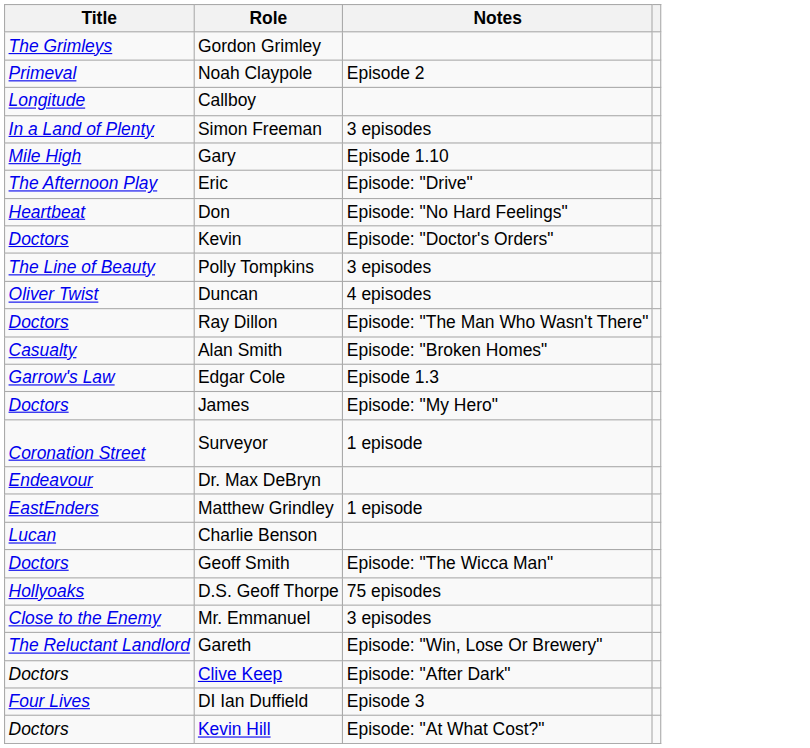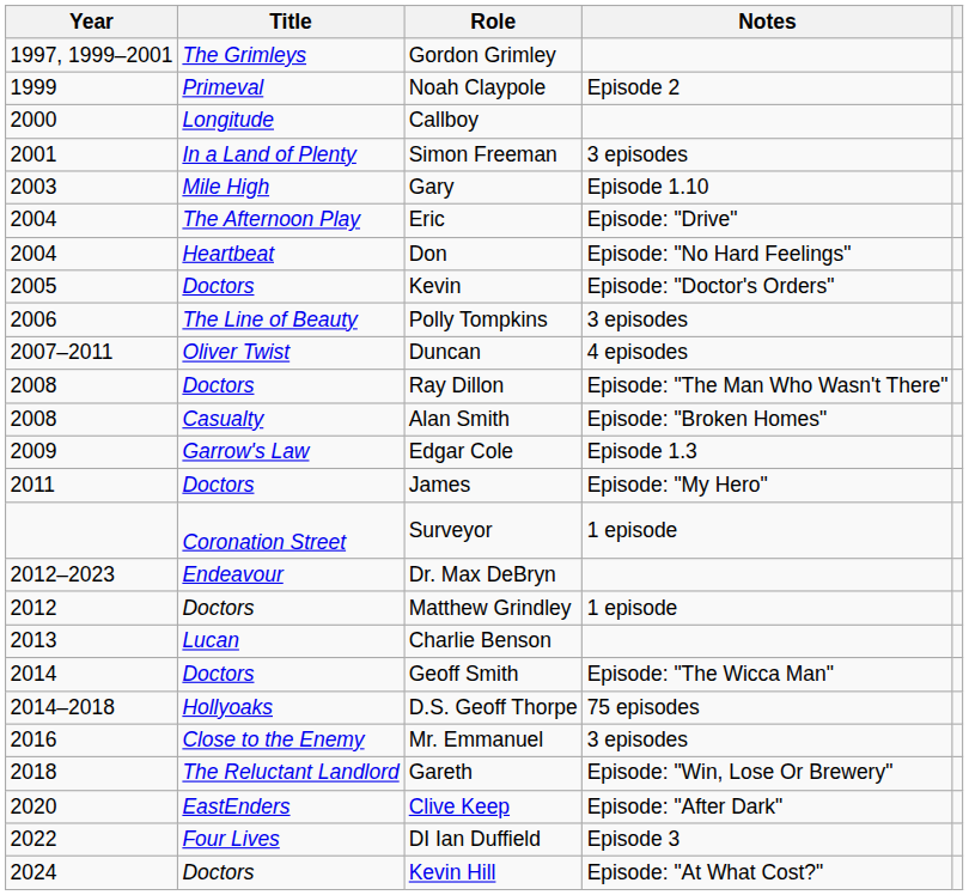+ column: Year | 1997, 1999–2001 | 1999 | 2000 | 2001 | 2003 | 2004 | 2004 | 2005 | 2006 | 2007–2011 | 2008 | 2008 | 2009 | 2011 | 2012–2023 | 2012 | 2013 | 2014 | 2014–2018 | 2016 | 2018 | 2020 | 2022 | 2024
Matthew Grindley | Title: EastEnders -> Doctors
Clive Keep | Title: Doctors -> EastEnders
